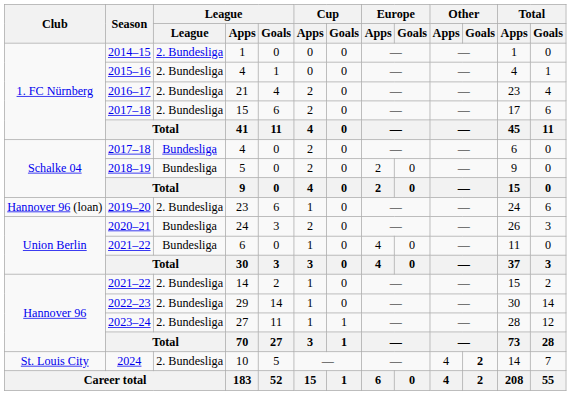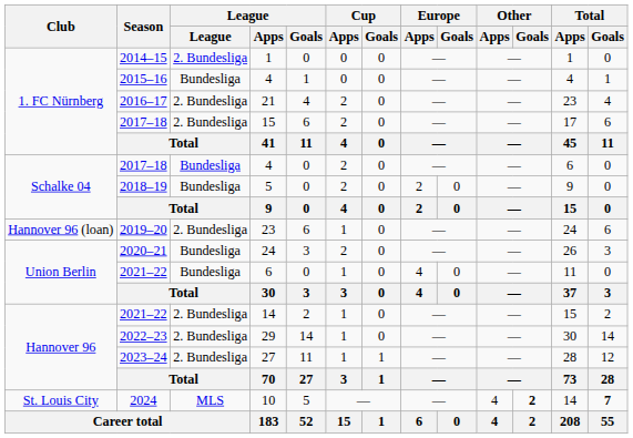2015–16 / 4 | League: 2. Bundesliga -> Bundesliga
10 | League: 2. Bundesliga -> MLS
10 | Total / Goals: normal -> bold
